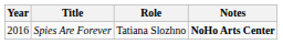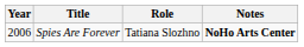Spies Are Forever | Year: 2016 -> 2006
